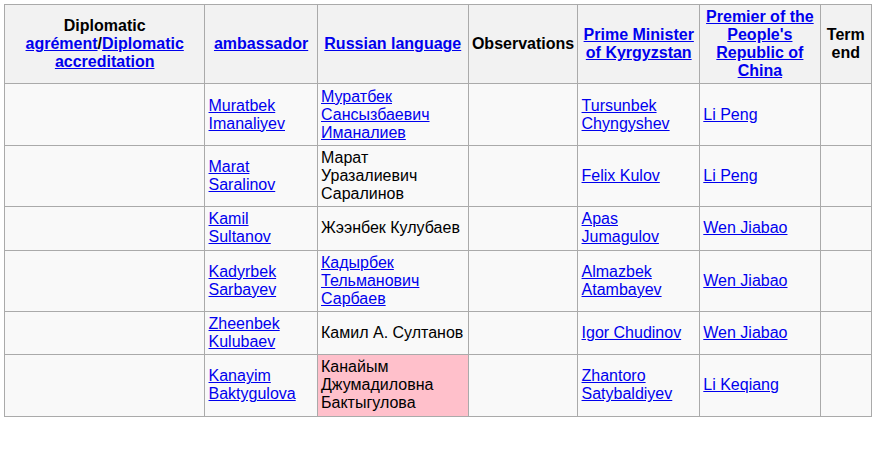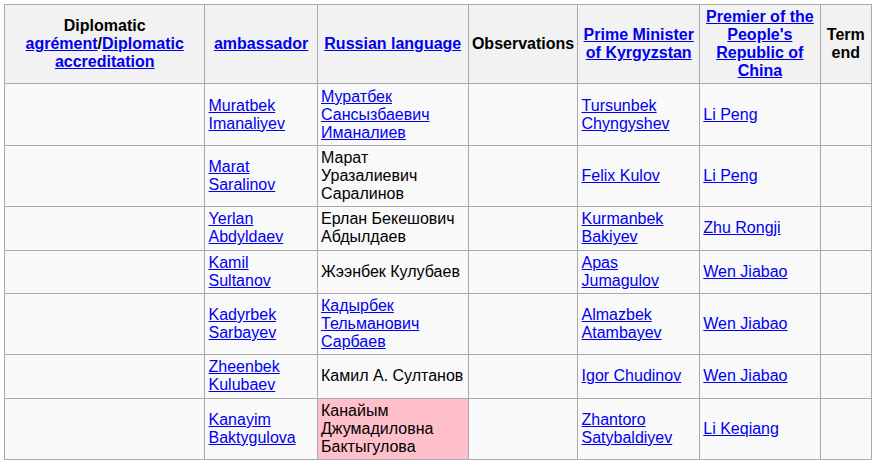+ row: Yerlan Abdyldaev | Ерлан Бекешович Абдылдаев | Kurmanbek Bakiyev | Zhu Rongji
